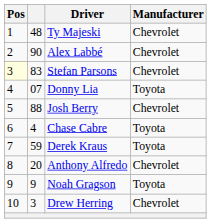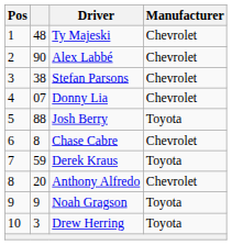Stefan Parsons | Pos: lightyellow background -> no background
Stefan Parsons | column 2: 83 -> 38
Donny Lia | Manufacturer: Toyota -> Chevrolet
Josh Berry | Manufacturer: Chevrolet -> Toyota
Chase Cabre | column 2: 4 -> 8
Chase Cabre | Manufacturer: Toyota -> Chevrolet
Drew Herring | Manufacturer: Chevrolet -> Toyota
